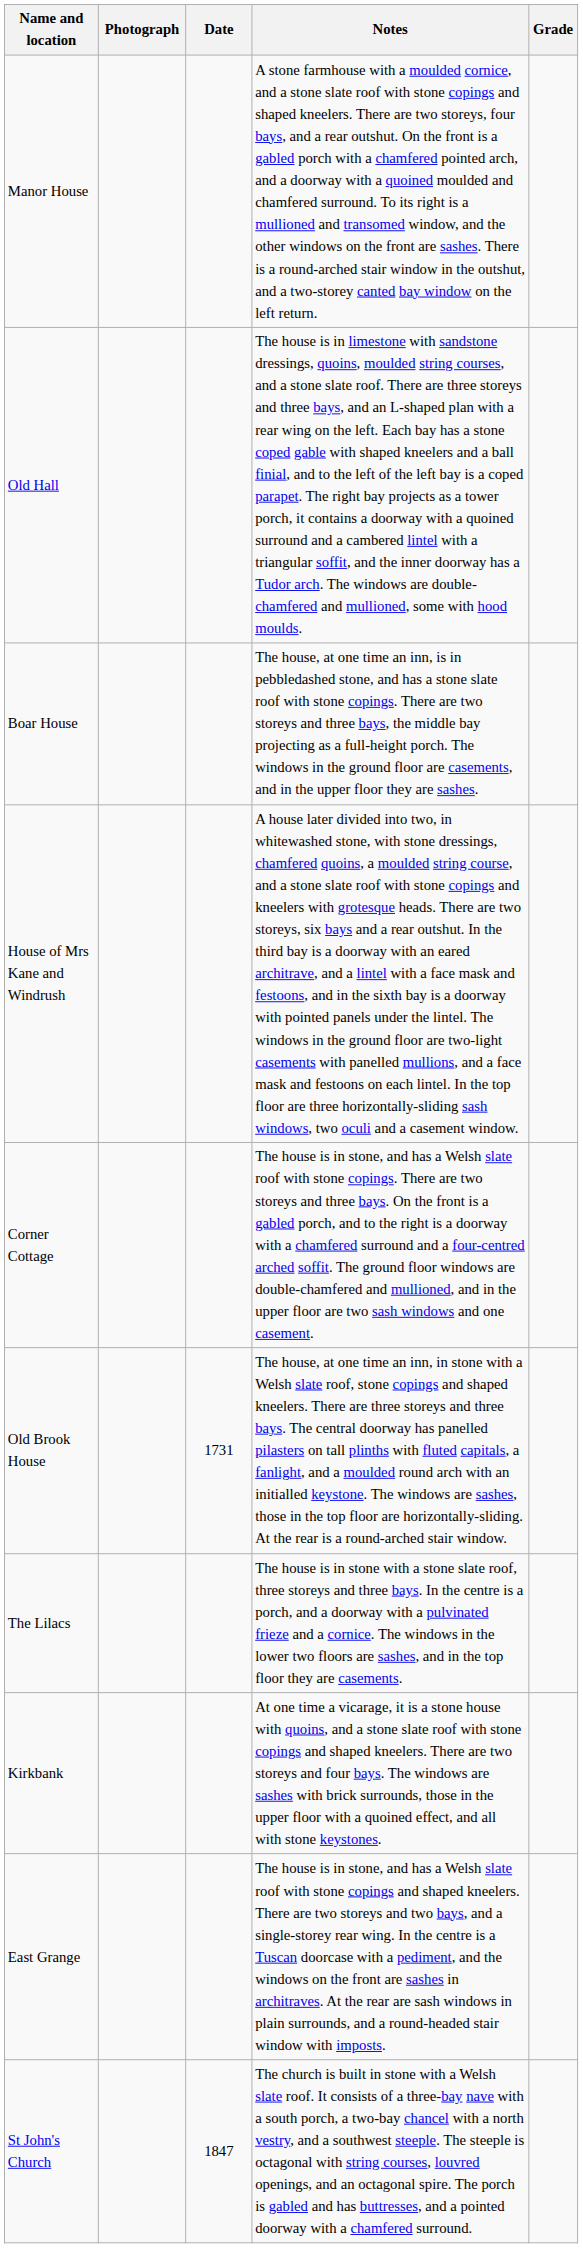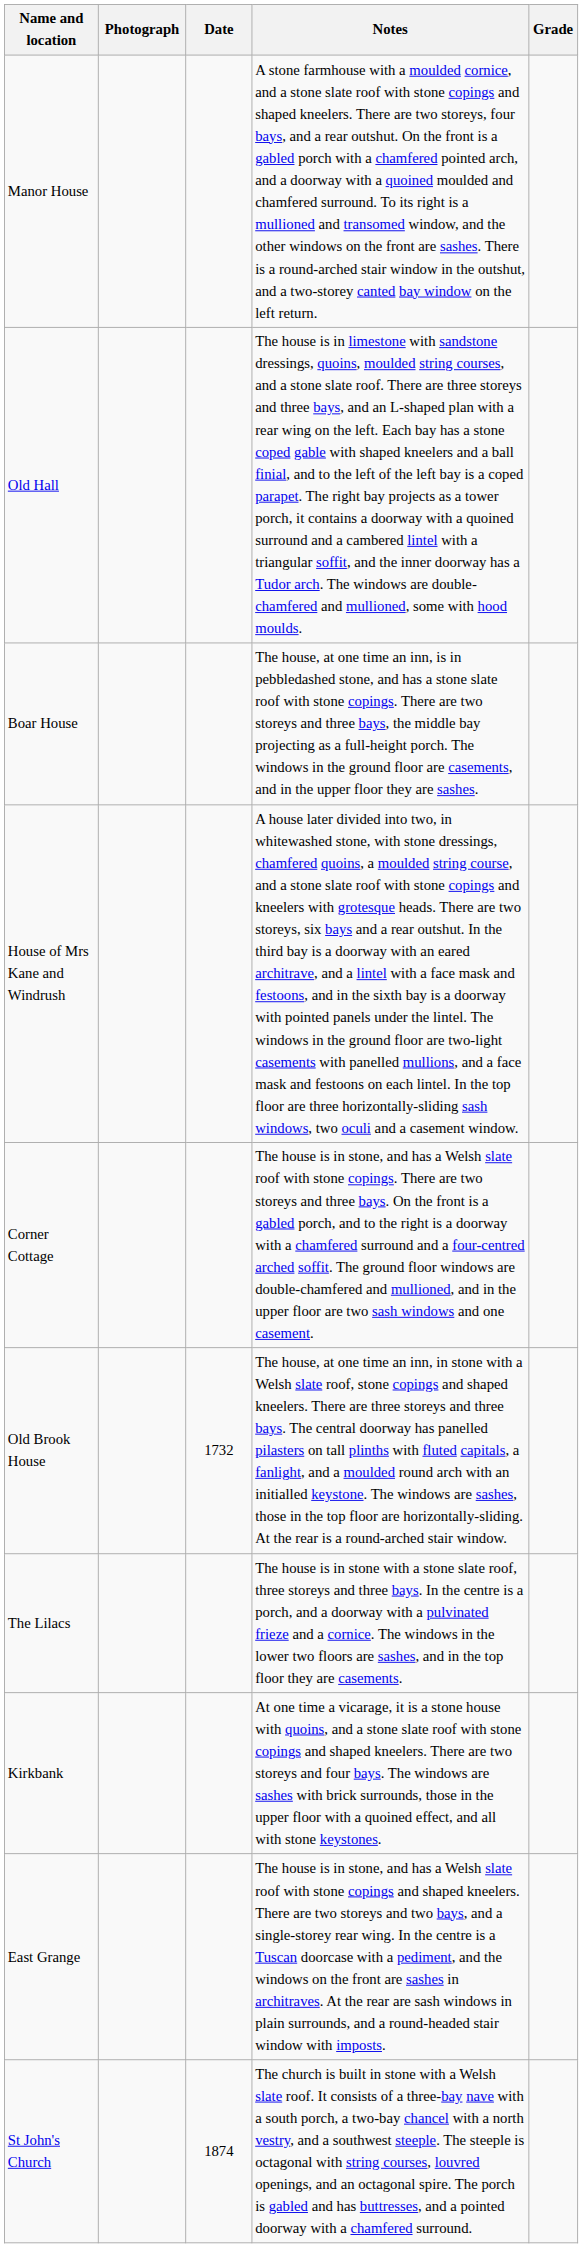Old Brook House | Date: 1731 -> 1732
St John's Church | Date: 1847 -> 1874
